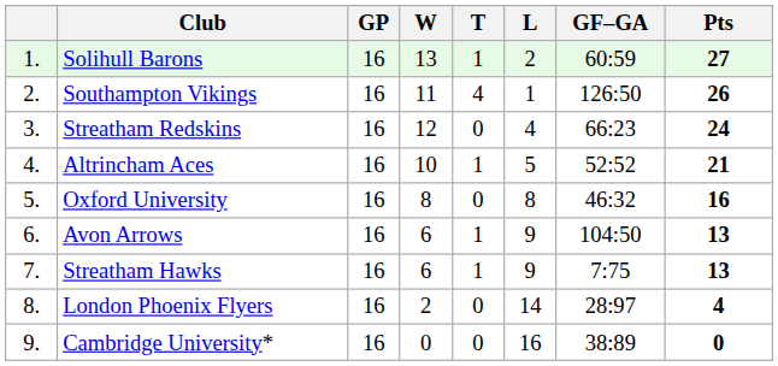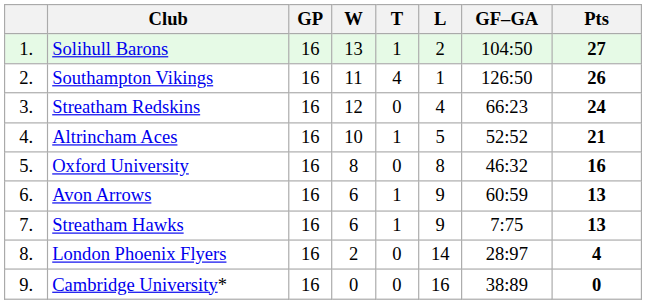Solihull Barons | GF–GA: 60:59 -> 104:50
Avon Arrows | GF–GA: 104:50 -> 60:59
